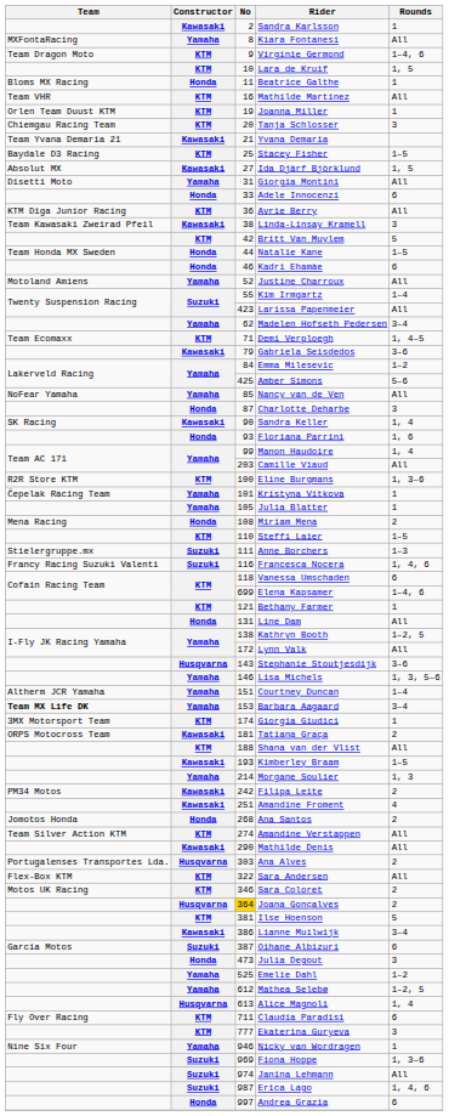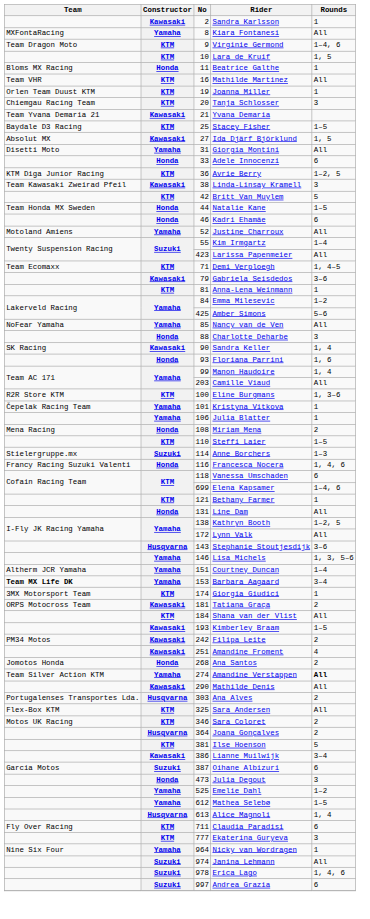Avrie Berry | Rounds: All -> 1–2, 5
- row: Yamaha | 62 | Madelen Hofseth Pedersen | 3–4
+ row: KTM | 81 | Anna-Lena Weinmann | 1
Charlotte Deharbe | No: 87 -> 88
Julia Blatter | No: 105 -> 106
Anne Borchers | No: 111 -> 114
Francesca Nocera | Constructor: Suzuki -> Honda
Shana van der Vlist | No: 188 -> 184
- row: Yamaha | 214 | Morgane Soulier | 1, 3
Amandine Verstappen | Constructor: KTM -> Yamaha
Amandine Verstappen | Rounds: normal -> bold
Sara Andersen | No: 322 -> 325
Joana Gonçalves | No: gold background -> no background
Mathea Selebø | Rounds: 1–2, 5 -> 1–5
Nicky van Wordragen | No: 946 -> 964
- row: Suzuki | 969 | Fiona Hoppe | 1, 3–6
Erica Lago | No: 987 -> 978
Andrea Grazia | Constructor: Honda -> Suzuki
